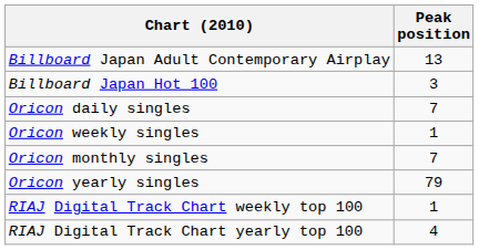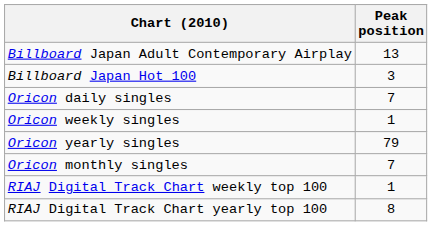rows swapped: Oricon monthly singles <-> Oricon yearly singles
RIAJ Digital Track Chart yearly top 100 | Peak position: 4 -> 8
